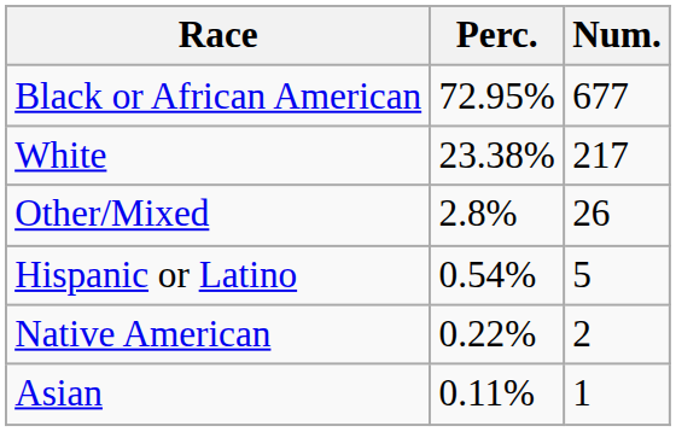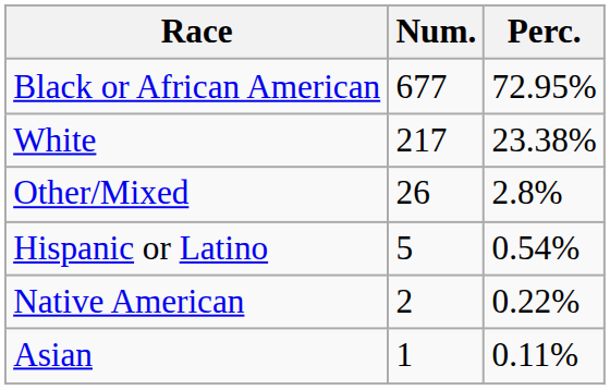columns swapped: Num. <-> Perc.
